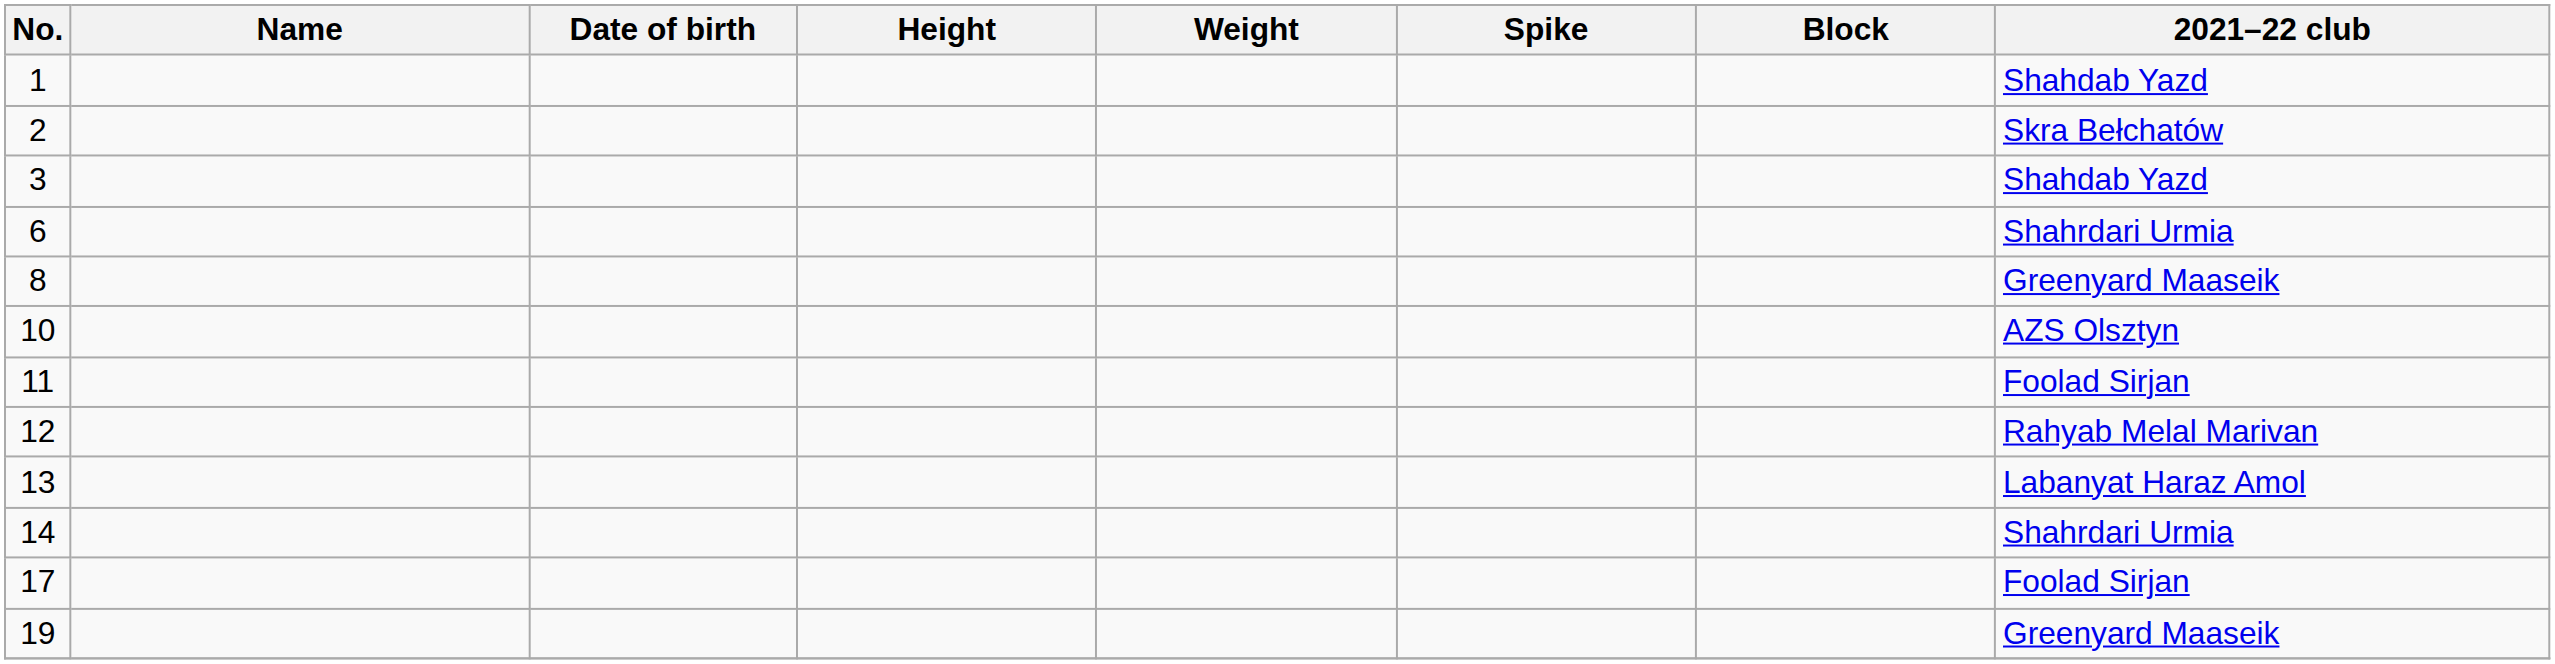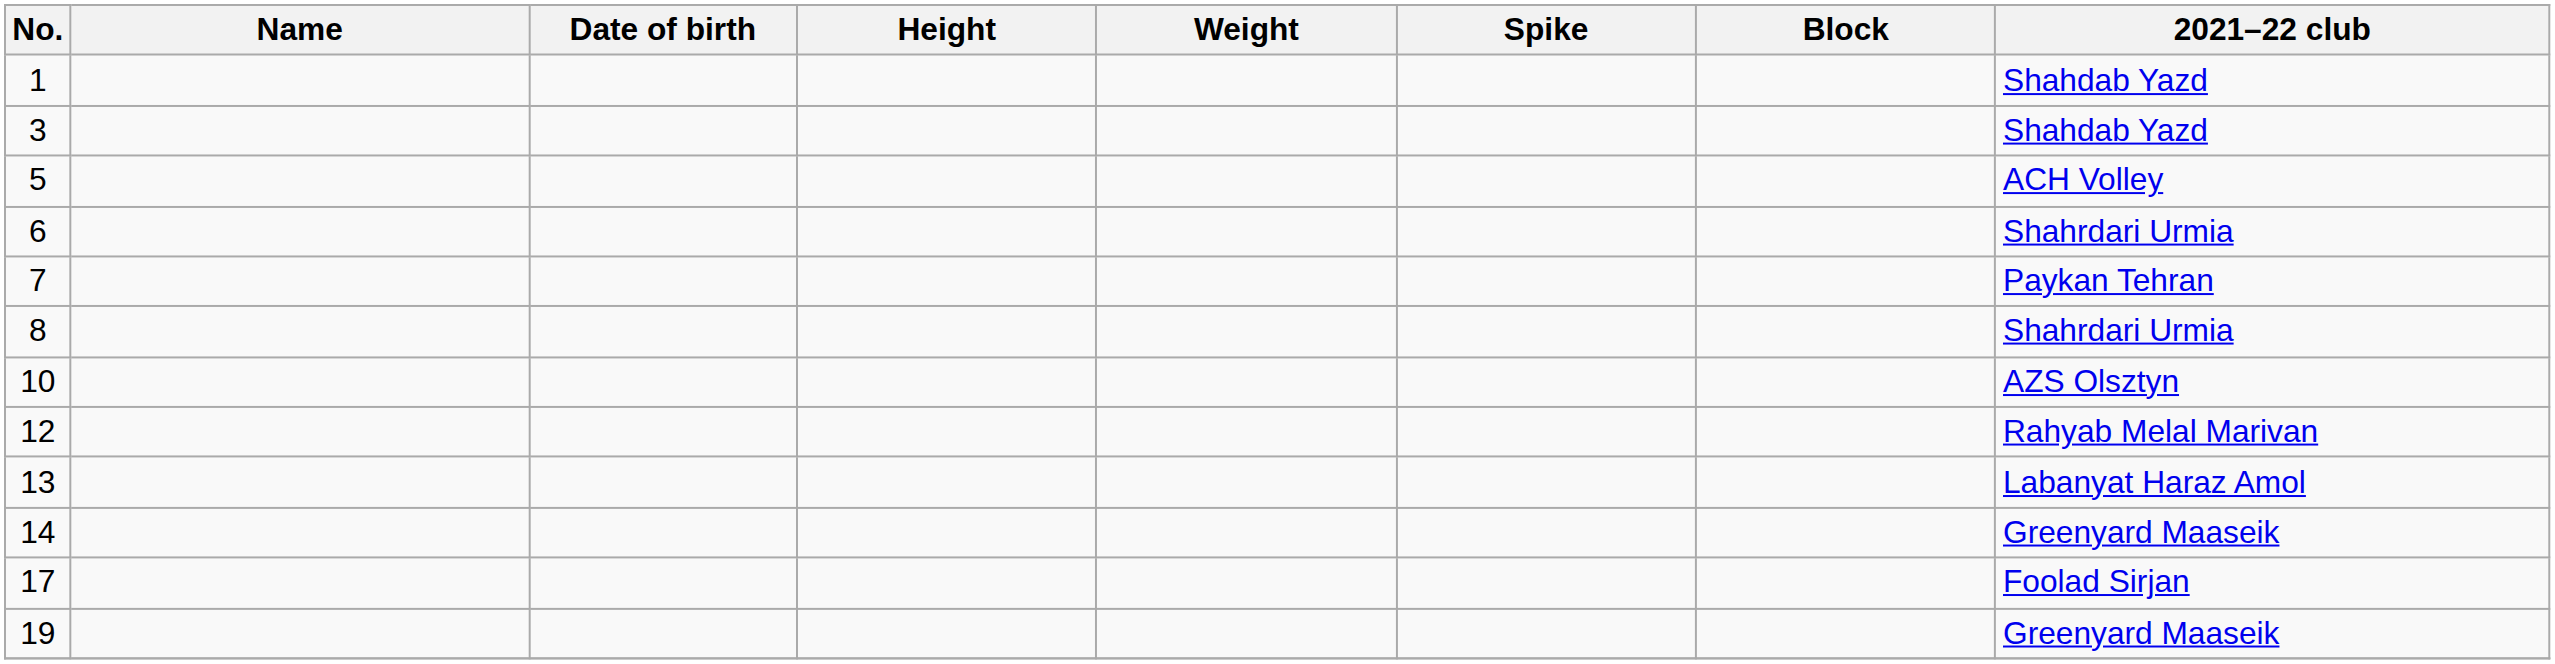- row: 2 | Skra Bełchatów
+ row: 5 | ACH Volley
+ row: 7 | Paykan Tehran
8 | 2021–22 club: Greenyard Maaseik -> Shahrdari Urmia
- row: 11 | Foolad Sirjan
14 | 2021–22 club: Shahrdari Urmia -> Greenyard Maaseik
